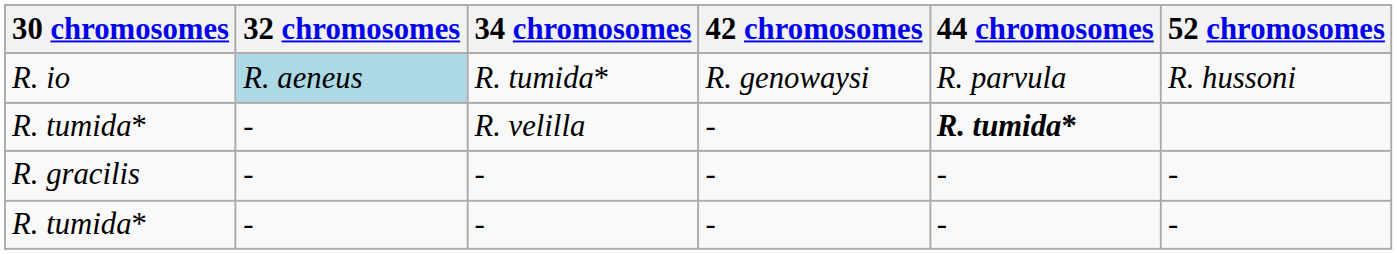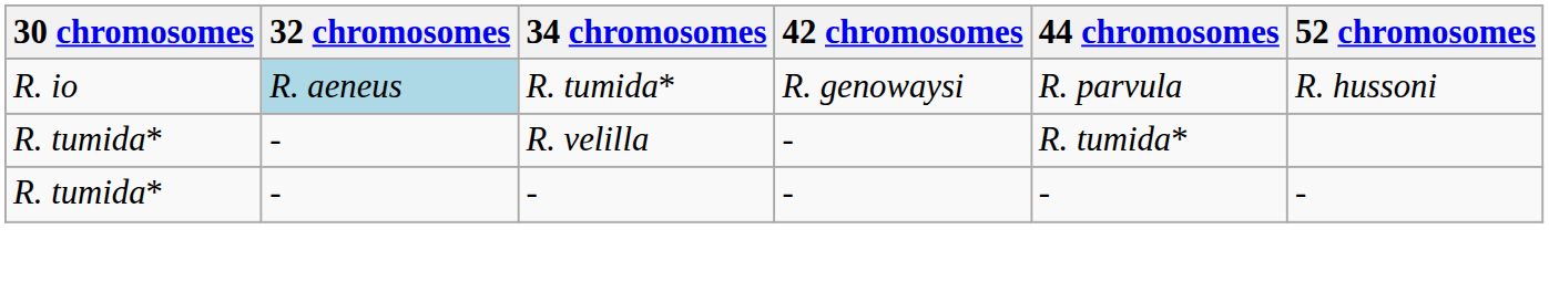R. tumida* / R. velilla | 44 chromosomes: bold -> normal
- row: R. gracilis | - | - | - | - | -
